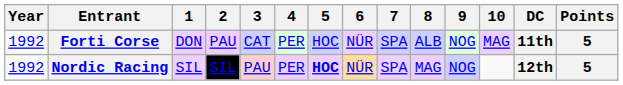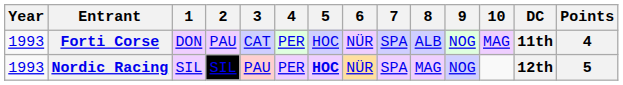Forti Corse | Year: 1992 -> 1993
Forti Corse | Points: 5 -> 4
Nordic Racing | Year: 1992 -> 1993
